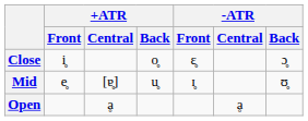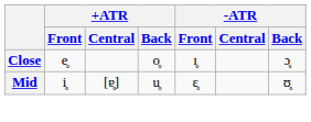Close | +ATR / Front: i̥ -> e̥
Close | -ATR / Front: ɛ̥ -> ɪ̥
Mid | +ATR / Front: e̥ -> i̥
Mid | -ATR / Front: ɪ̥ -> ɛ̥
- row: Open | ḁ | ḁ
